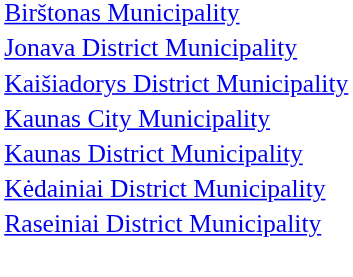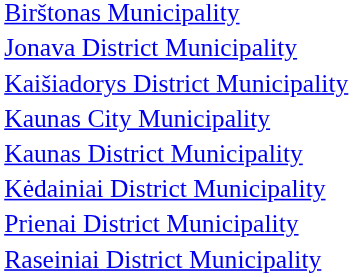+ row: Prienai District Municipality
